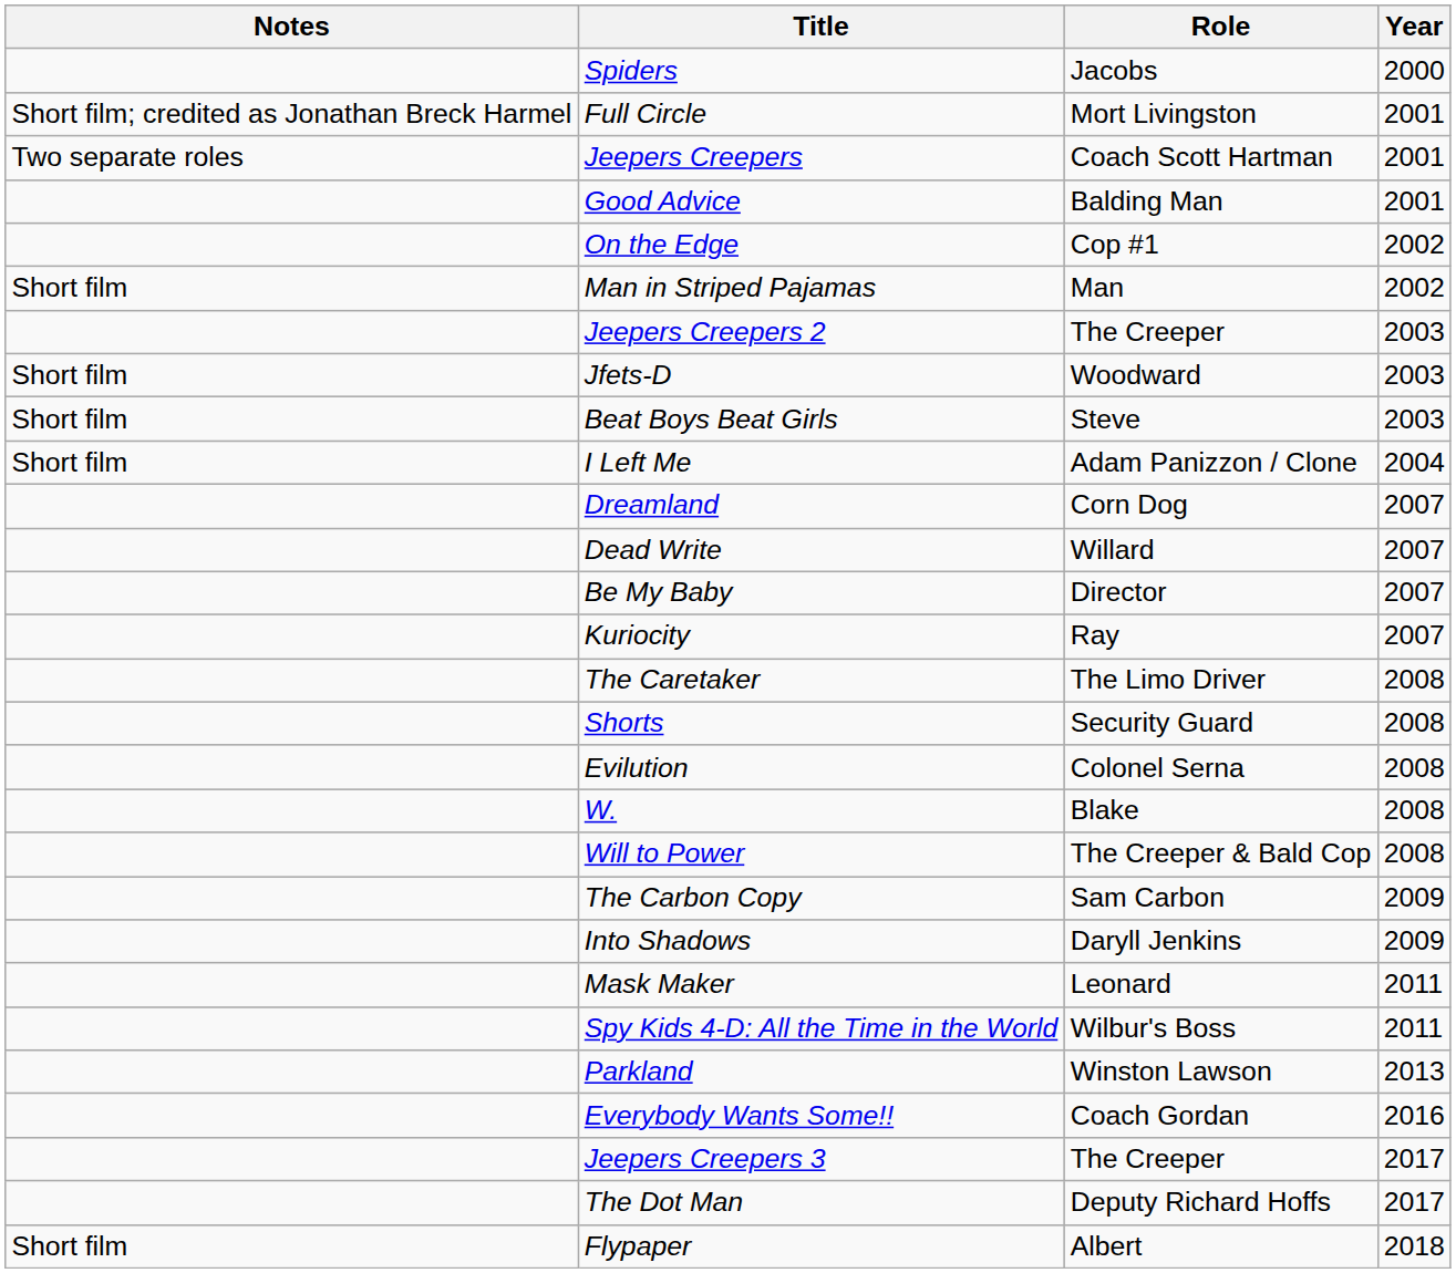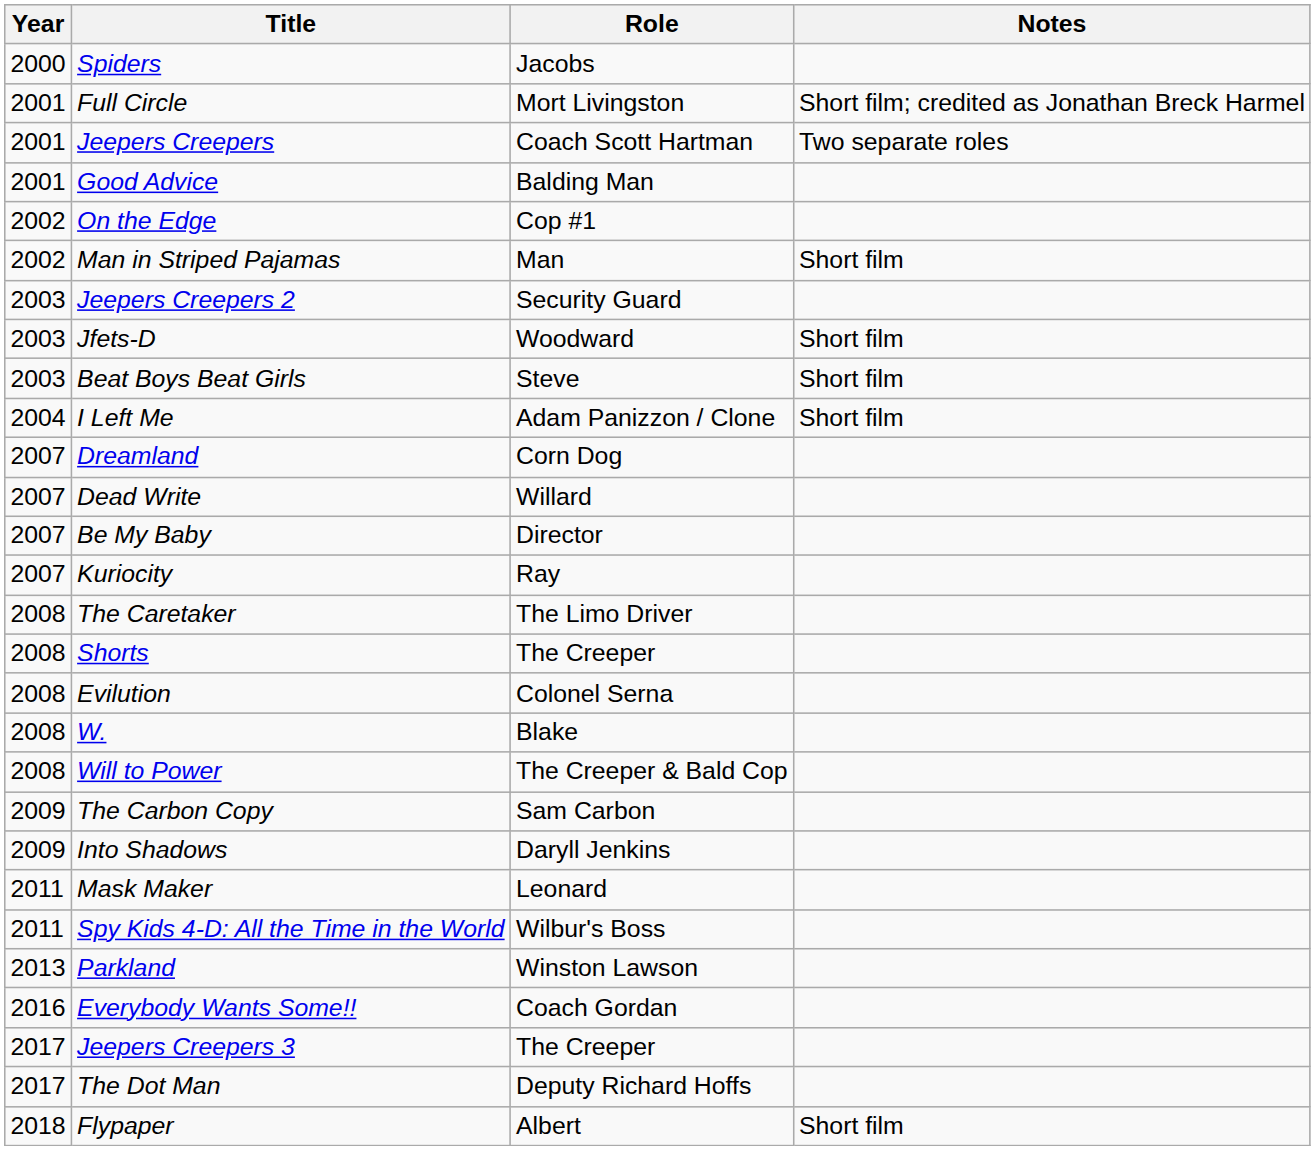columns swapped: Year <-> Notes
Jeepers Creepers 2 | Role: The Creeper -> Security Guard
Shorts | Role: Security Guard -> The Creeper
